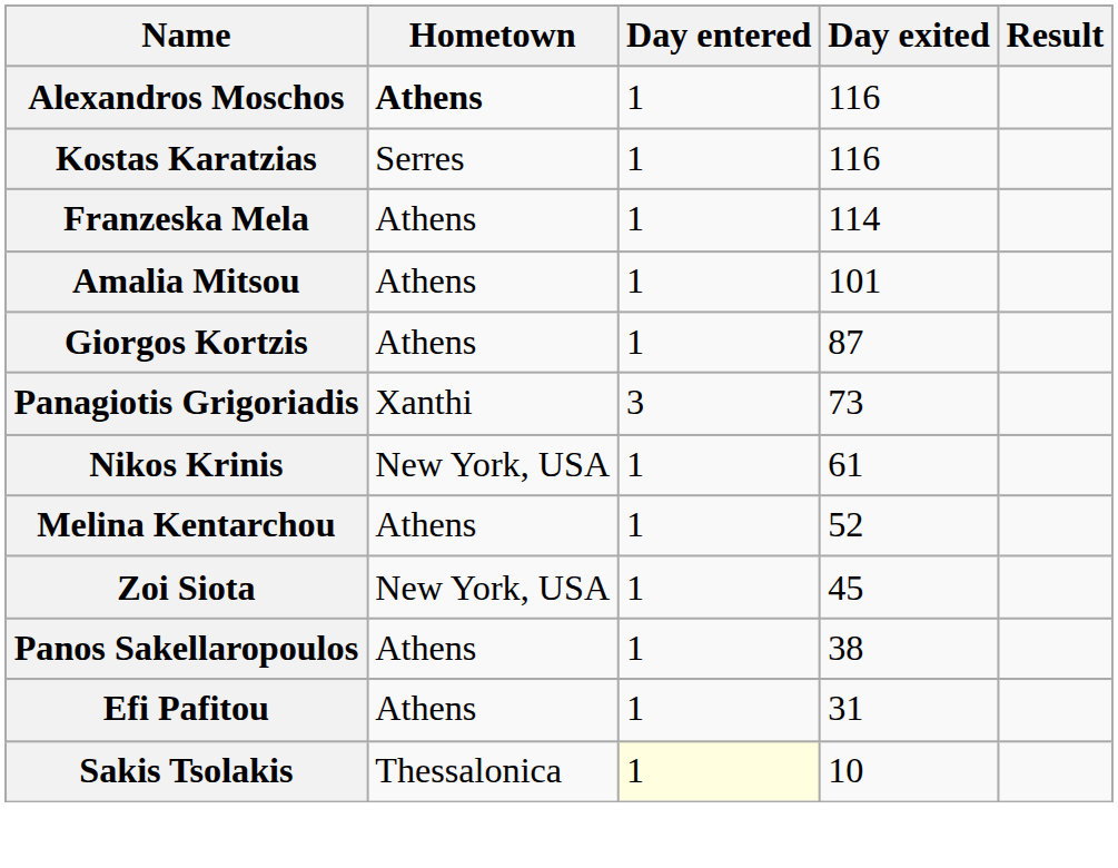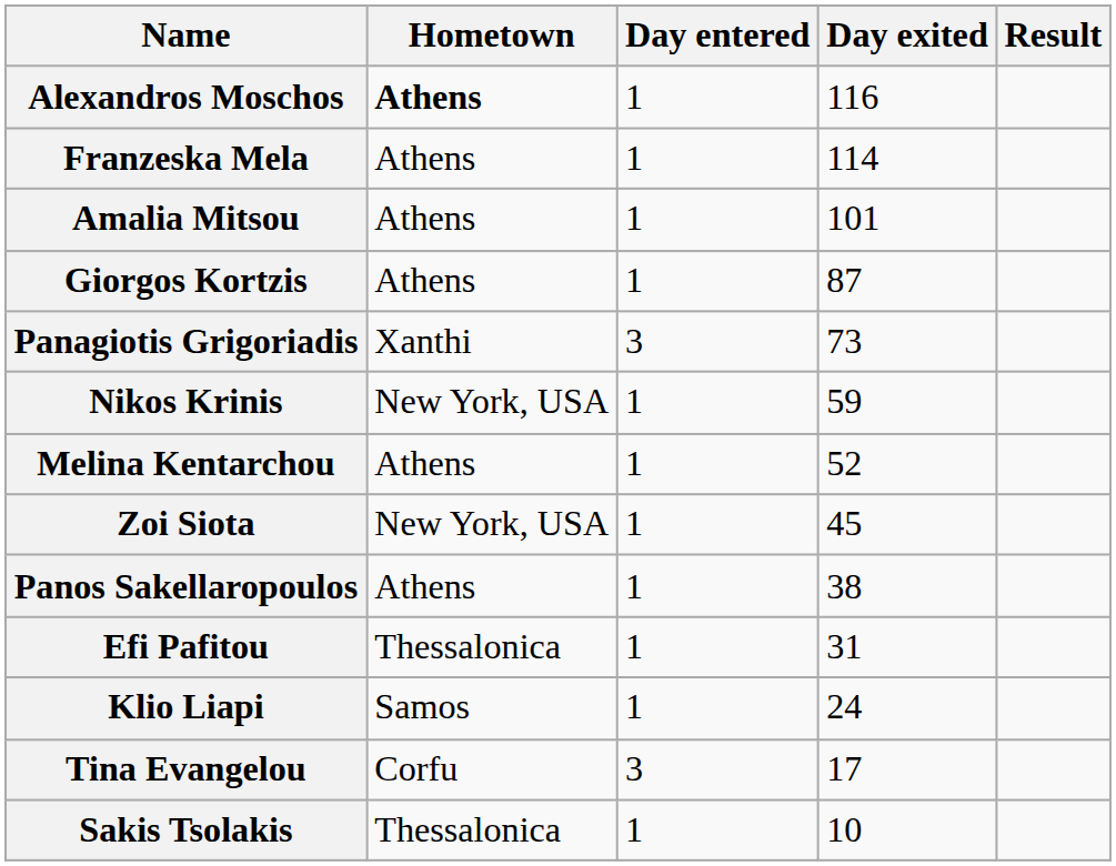- row: Kostas Karatzias | Serres | 1 | 116
Nikos Krinis | Day exited: 61 -> 59
Efi Pafitou | Hometown: Athens -> Thessalonica
+ row: Klio Liapi | Samos | 1 | 24
+ row: Tina Evangelou | Corfu | 3 | 17
Sakis Tsolakis | Day entered: lightyellow background -> no background
